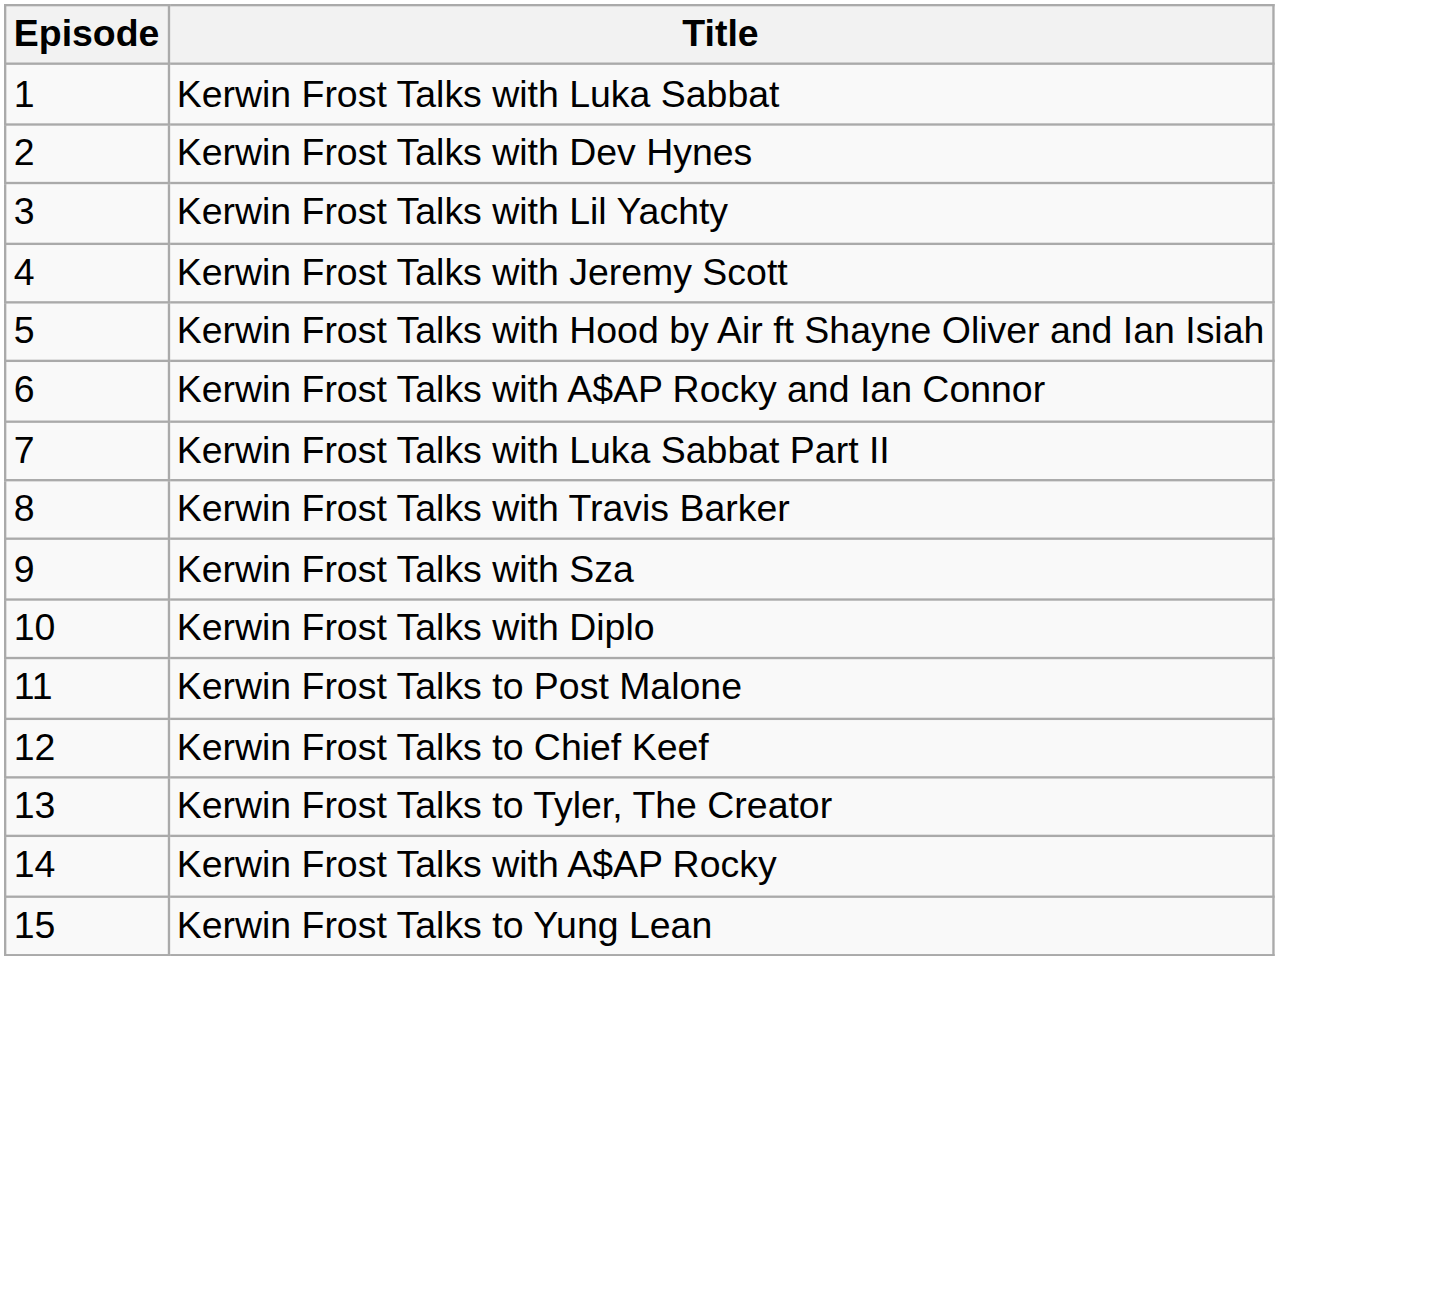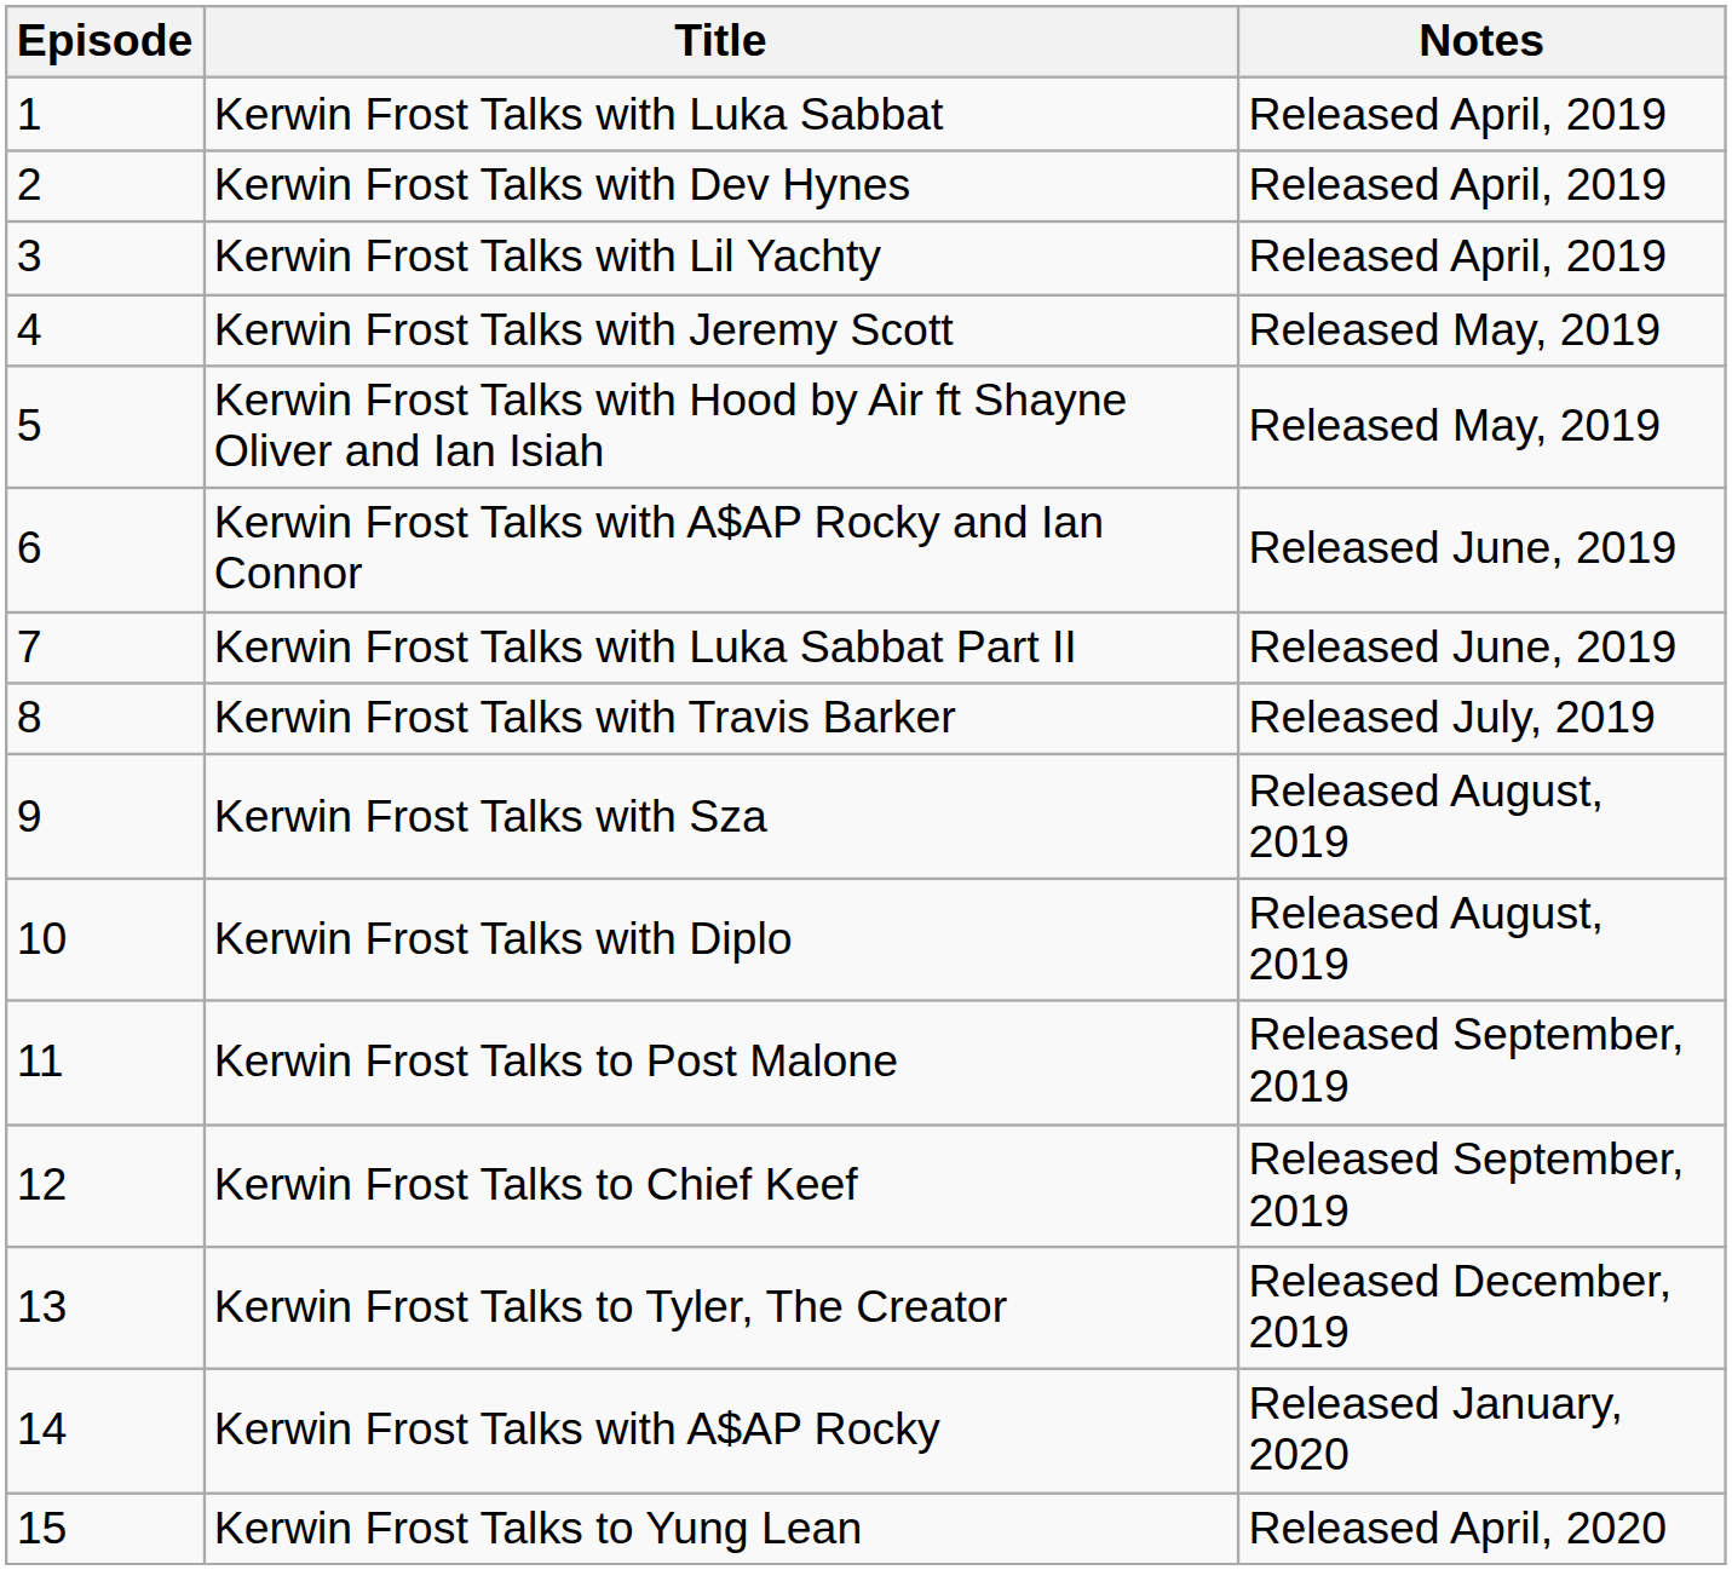+ column: Notes | Released April, 2019 | Released April, 2019 | Released April, 2019 | Released May, 2019 | Released May, 2019 | Released June, 2019 | Released June, 2019 | Released July, 2019 | Released August, 2019 | Released August, 2019 | Released September, 2019 | Released September, 2019 | Released December, 2019 | Released January, 2020 | Released April, 2020
